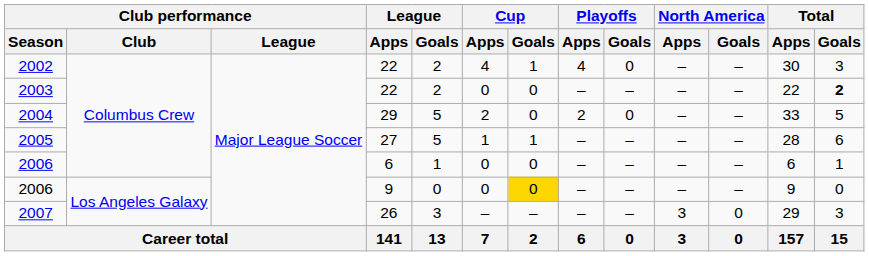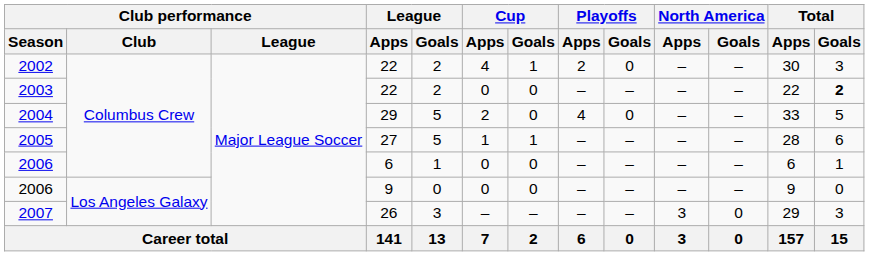2002 | Playoffs / Apps: 4 -> 2
2004 | Playoffs / Apps: 2 -> 4
2006 / 9 | Cup / Goals: gold background -> no background
